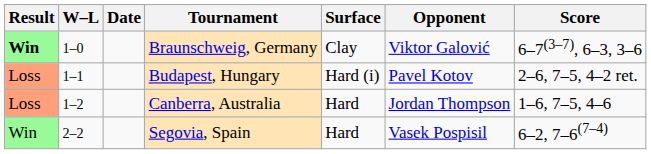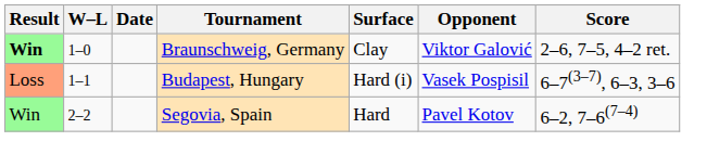Braunschweig, Germany | Score: 6–7(3–7), 6–3, 3–6 -> 2–6, 7–5, 4–2 ret.
Budapest, Hungary | Opponent: Pavel Kotov -> Vasek Pospisil
Budapest, Hungary | Score: 2–6, 7–5, 4–2 ret. -> 6–7(3–7), 6–3, 3–6
- row: Loss | 1–2 | Canberra, Australia | Hard | Jordan Thompson | 1–6, 7–5, 4–6
Segovia, Spain | Opponent: Vasek Pospisil -> Pavel Kotov
